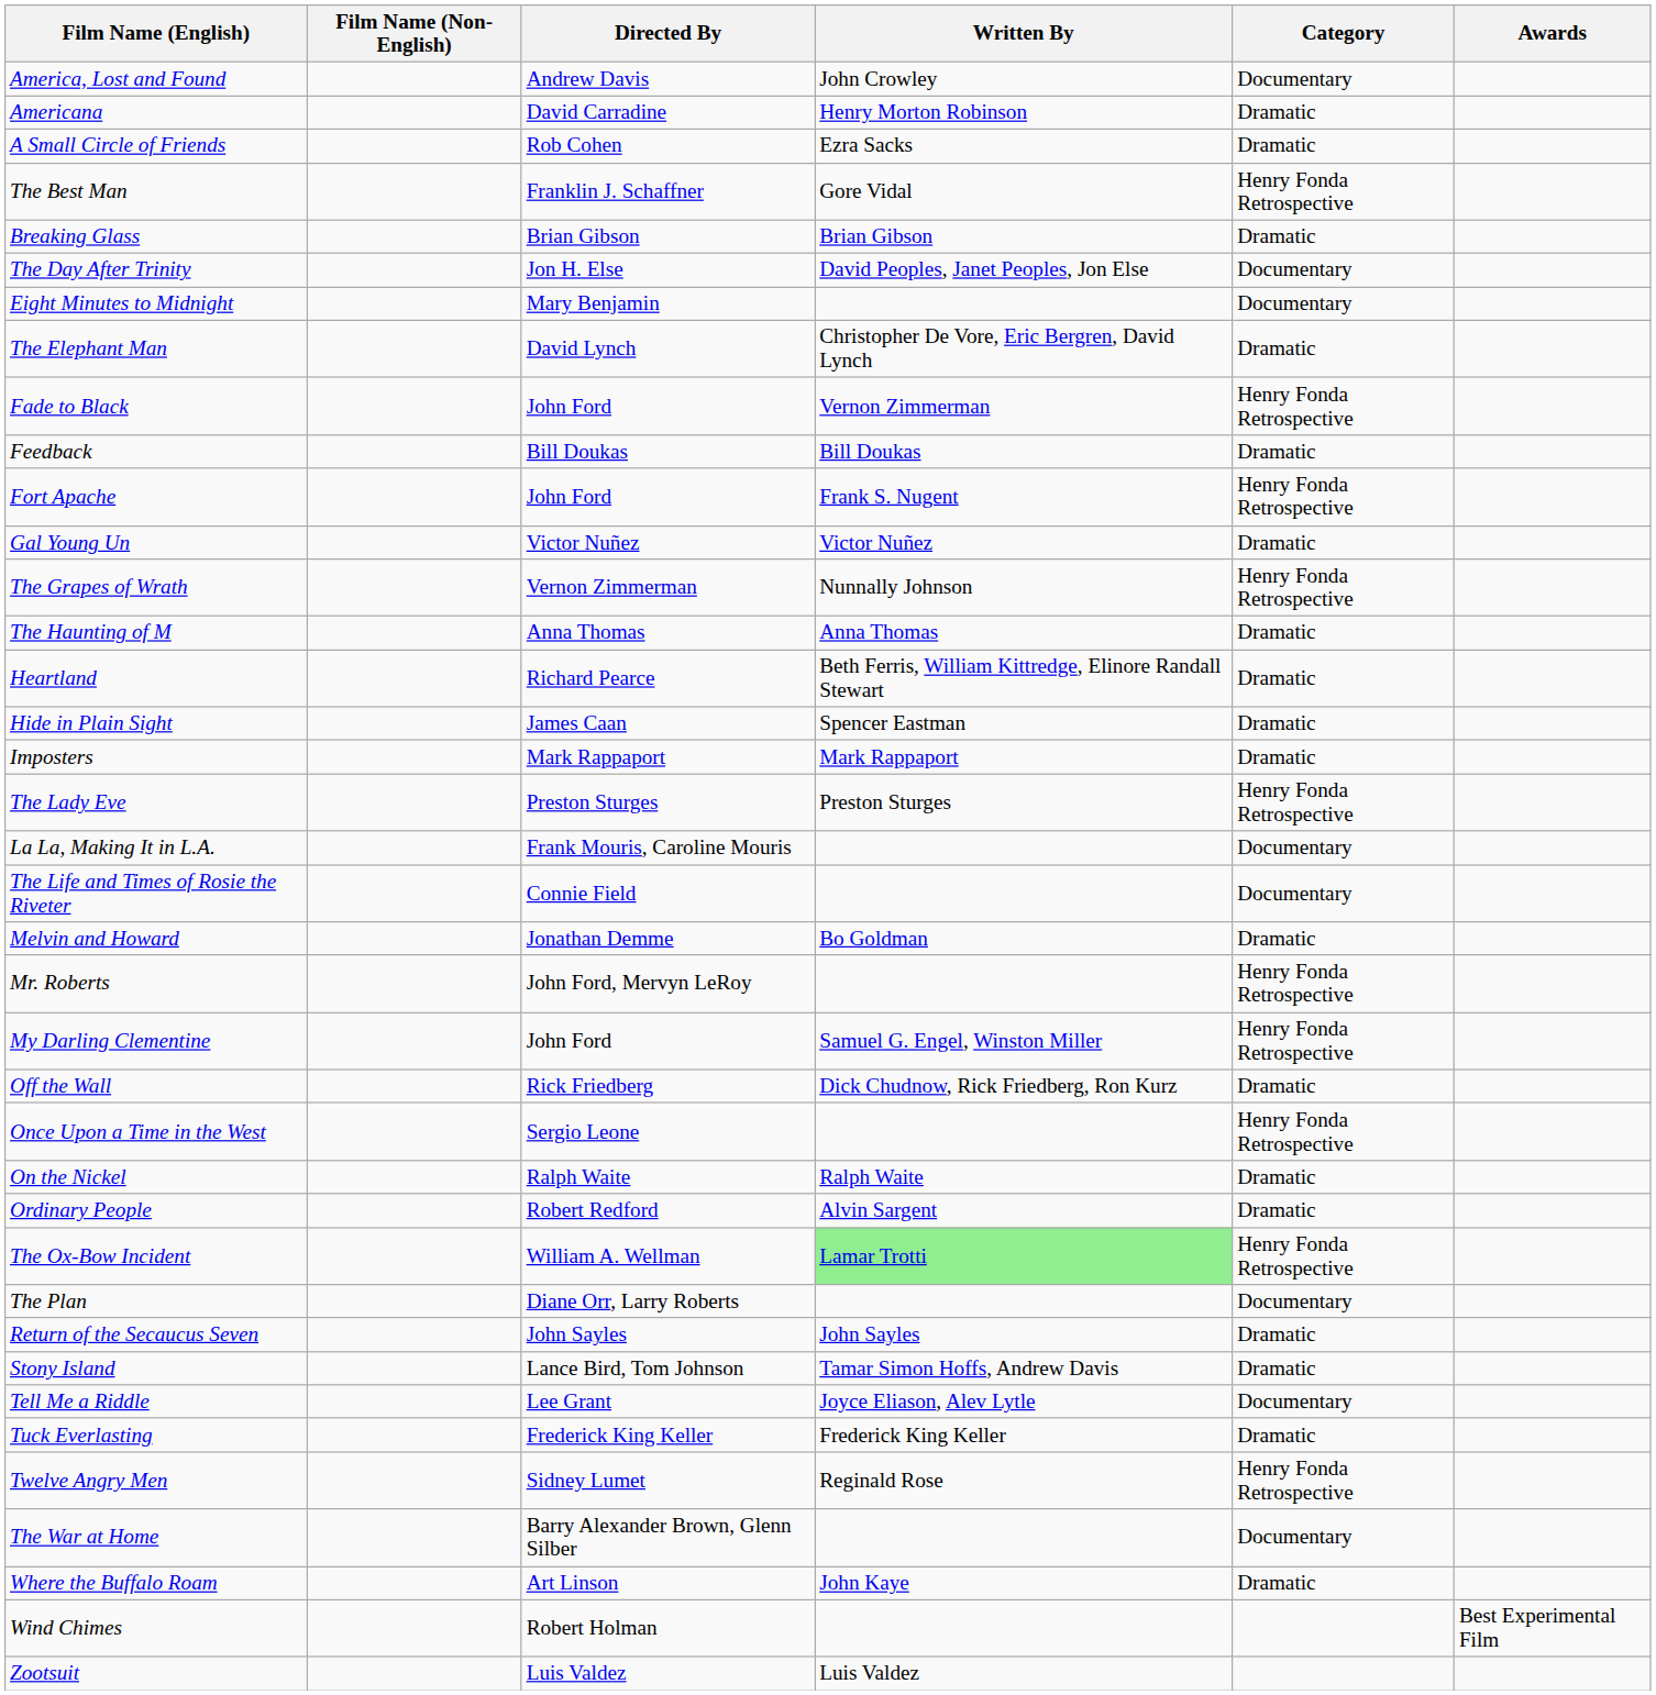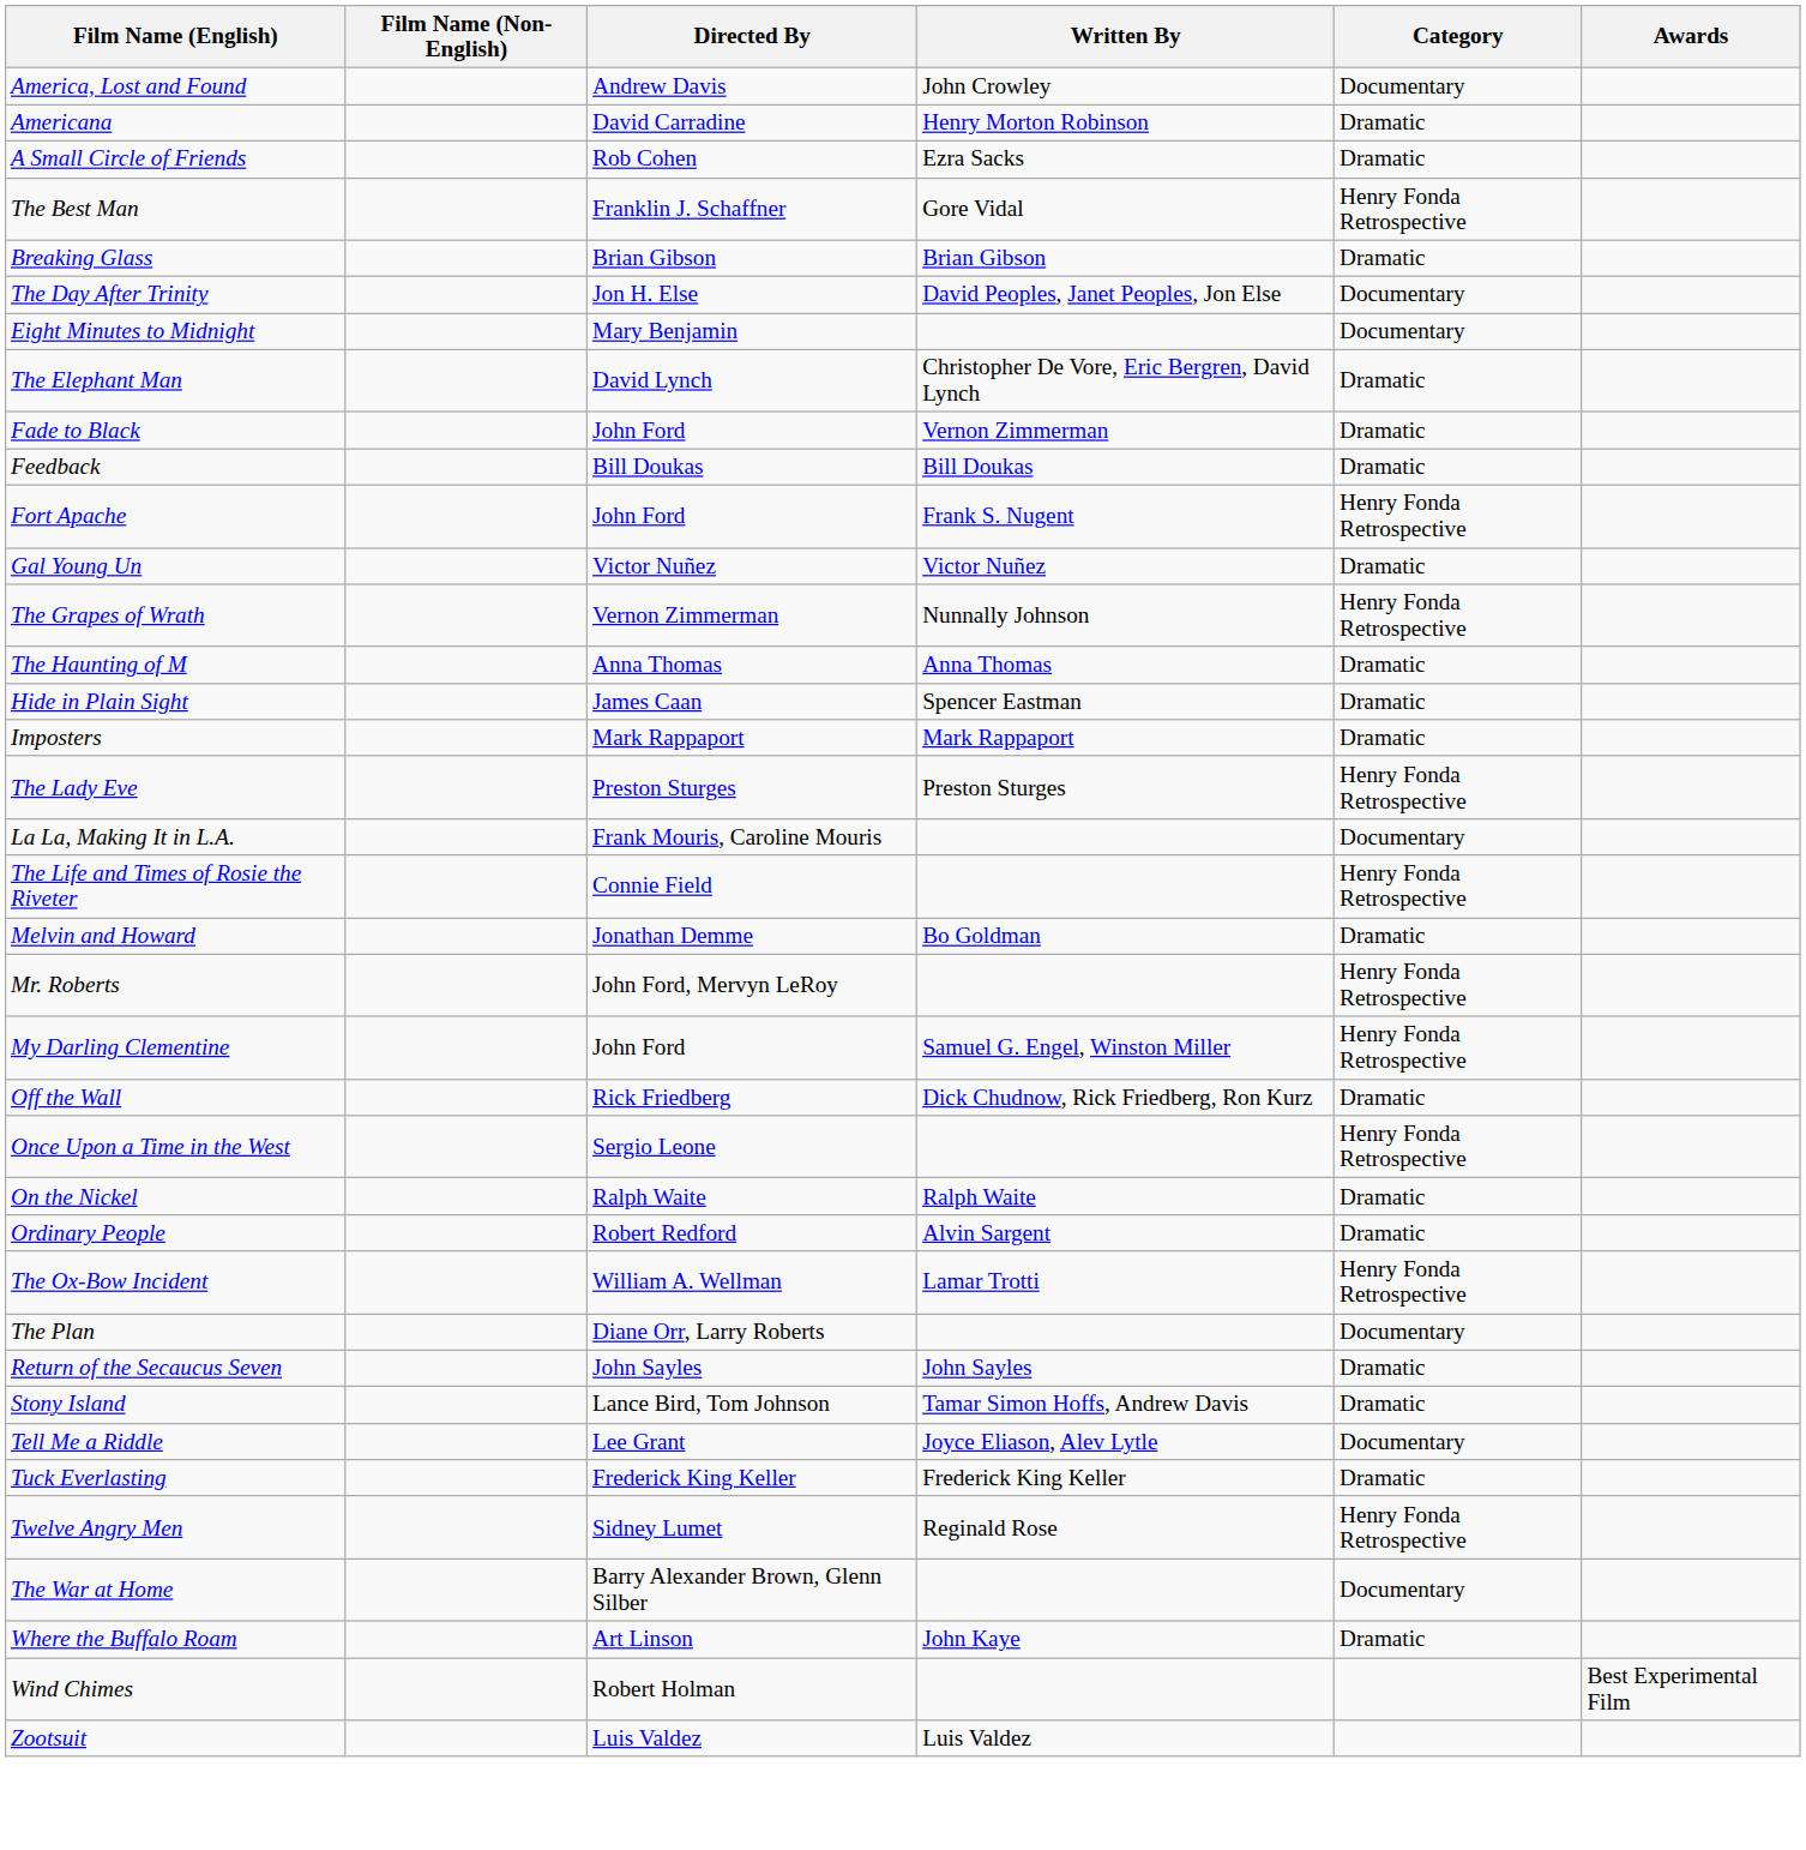Fade to Black | Category: Henry Fonda Retrospective -> Dramatic
- row: Heartland | Richard Pearce | Beth Ferris, William Kittredge, Elinore Randall Stewart | Dramatic
The Life and Times of Rosie the Riveter | Category: Documentary -> Henry Fonda Retrospective
The Ox-Bow Incident | Written By: lightgreen background -> no background
